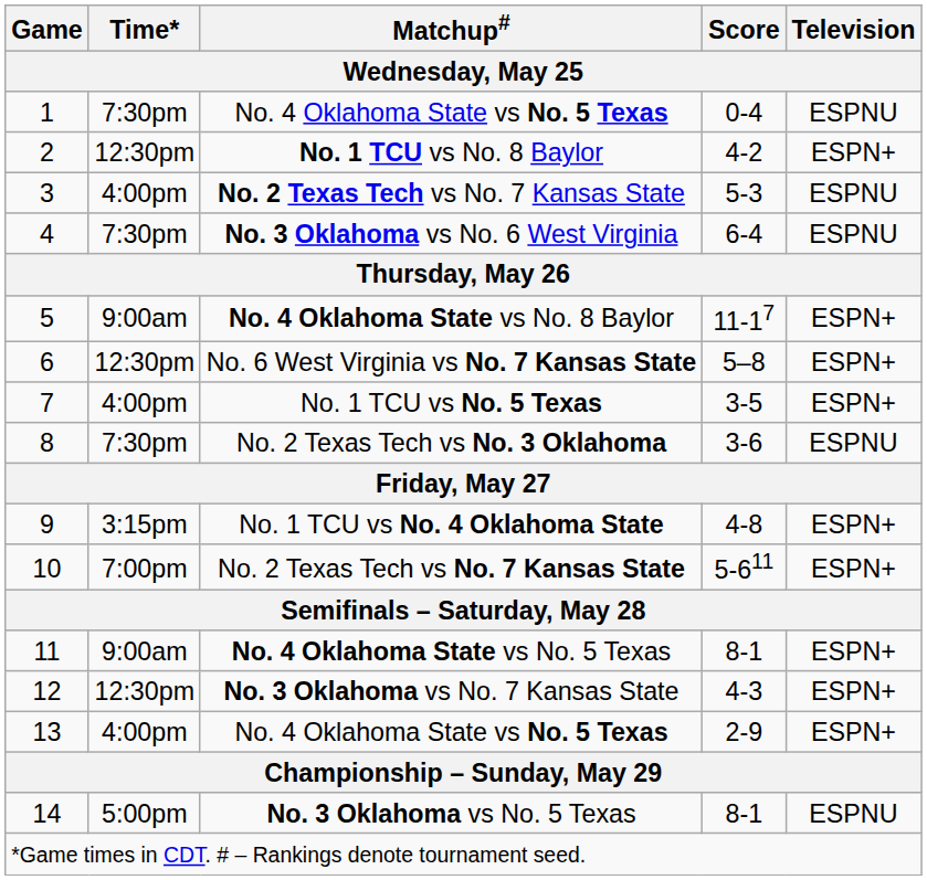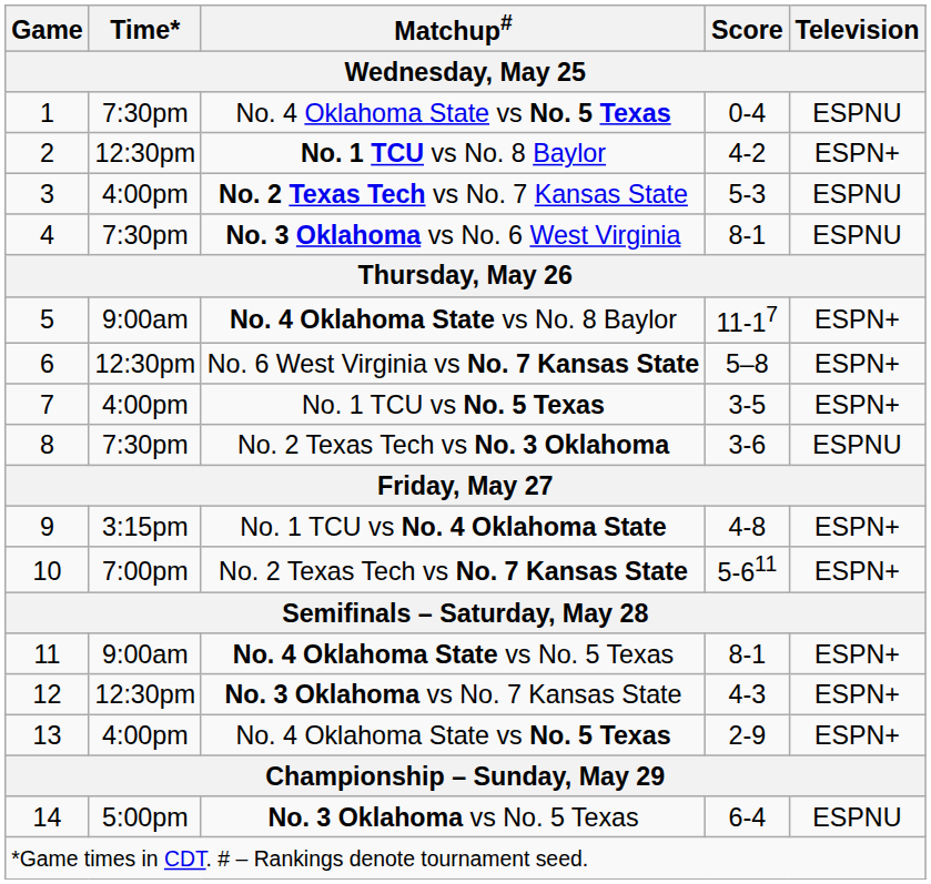4 | Score: 6-4 -> 8-1
14 | Score: 8-1 -> 6-4
